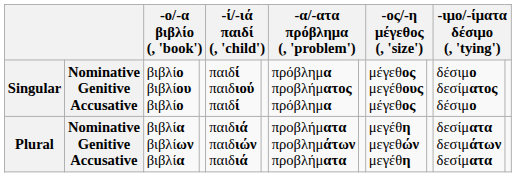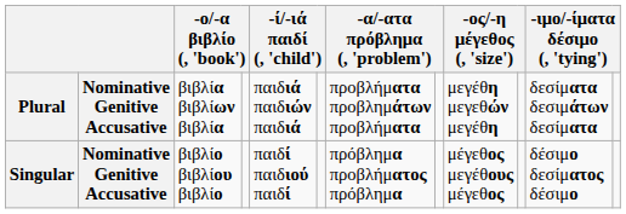rows swapped: Singular <-> Plural
